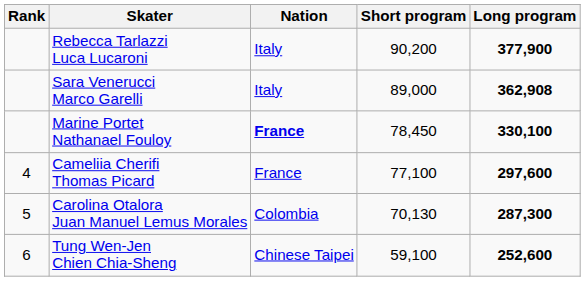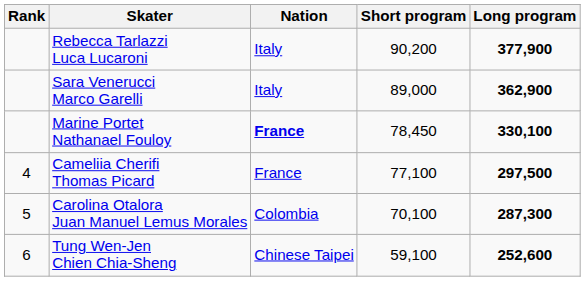Sara Venerucci Marco Garelli | Long program: 362,908 -> 362,900
Cameliia Cherifi Thomas Picard | Long program: 297,600 -> 297,500
Carolina Otalora Juan Manuel Lemus Morales | Short program: 70,130 -> 70,100
